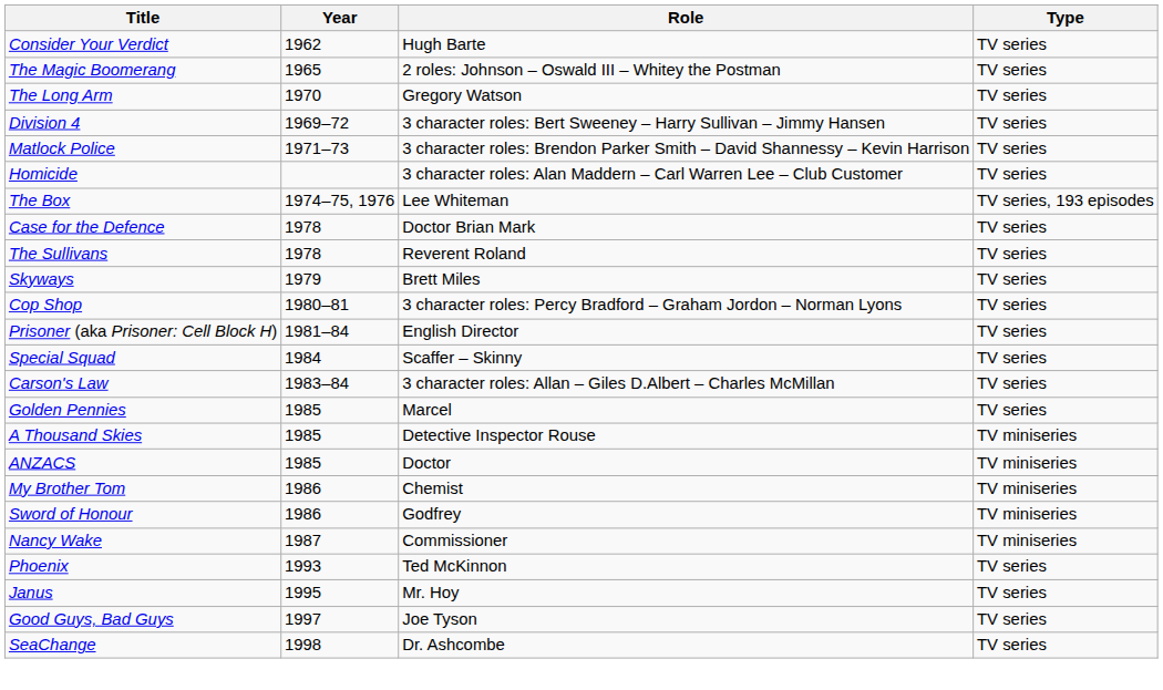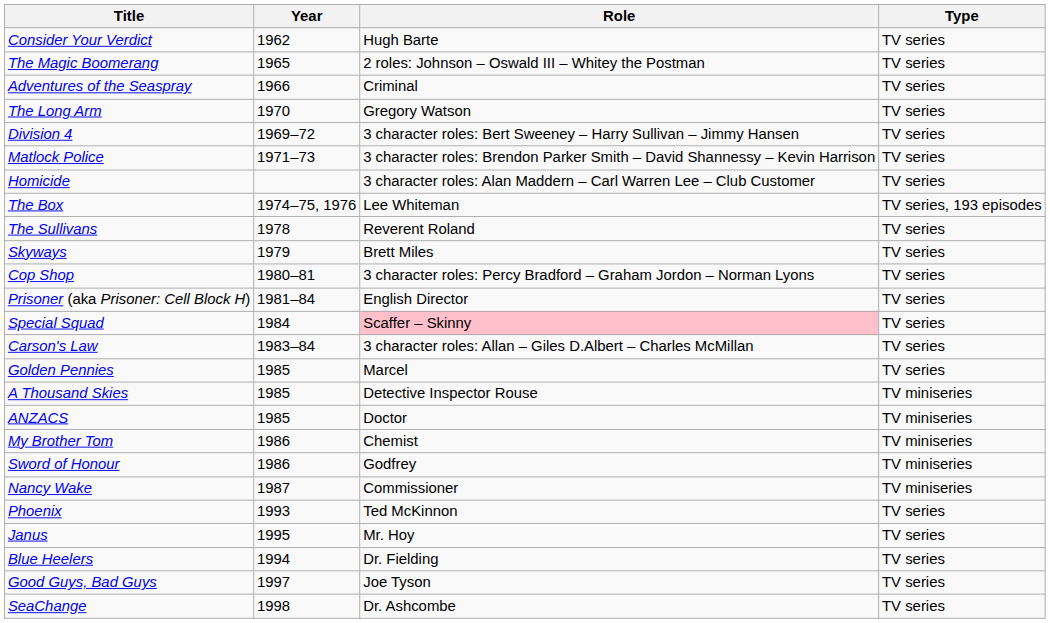+ row: Adventures of the Seaspray | 1966 | Criminal | TV series
- row: Case for the Defence | 1978 | Doctor Brian Mark | TV series
Special Squad | Role: no background -> pink background
+ row: Blue Heelers | 1994 | Dr. Fielding | TV series
